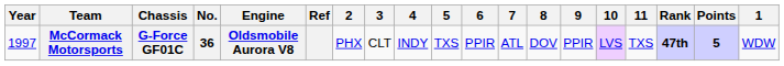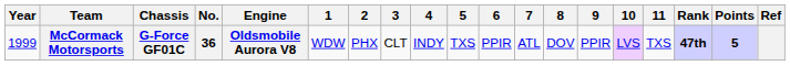columns swapped: 1 <-> Ref
McCormack Motorsports | Year: 1997 -> 1999
